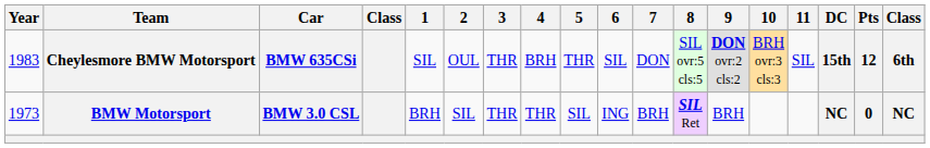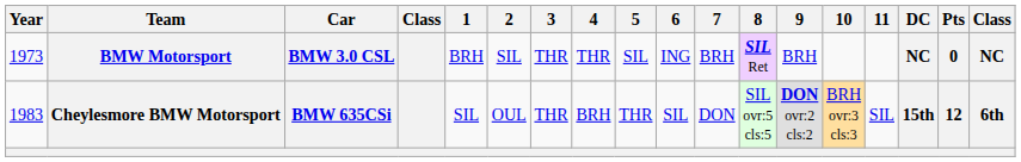rows swapped: BMW Motorsport <-> Cheylesmore BMW Motorsport
